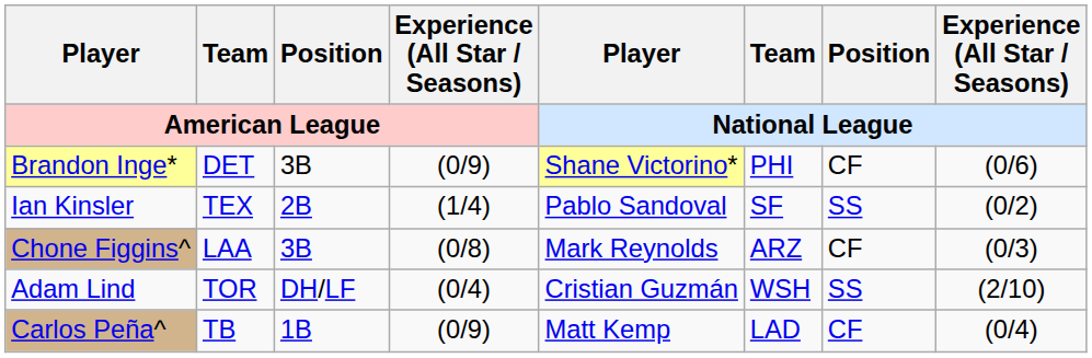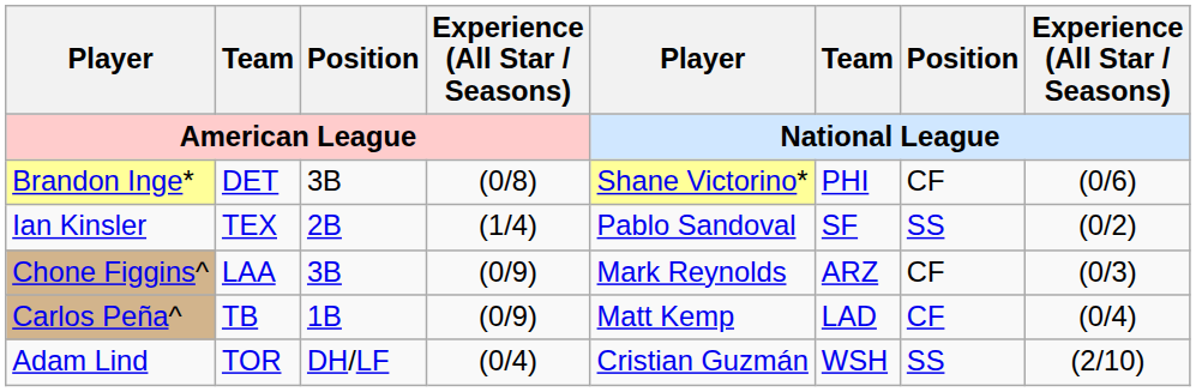Brandon Inge* | Experience (All Star / Seasons) / American League: (0/9) -> (0/8)
Chone Figgins^ | Experience (All Star / Seasons) / American League: (0/8) -> (0/9)
rows swapped: Carlos Peña^ <-> Adam Lind
